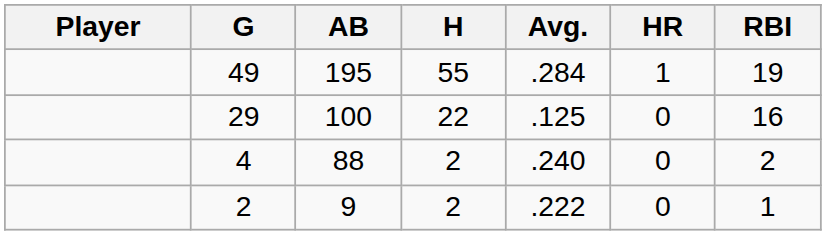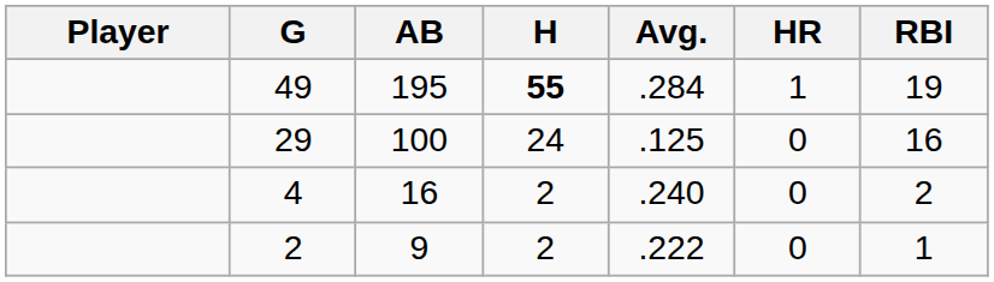49 | H: normal -> bold
29 | H: 22 -> 24
4 | AB: 88 -> 16
